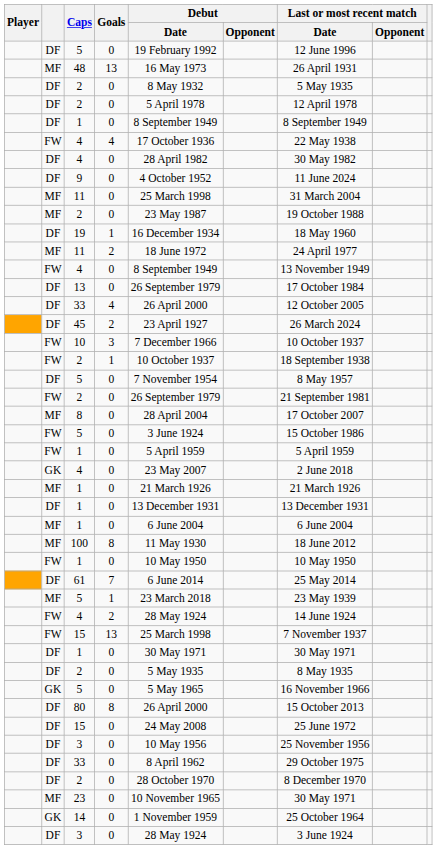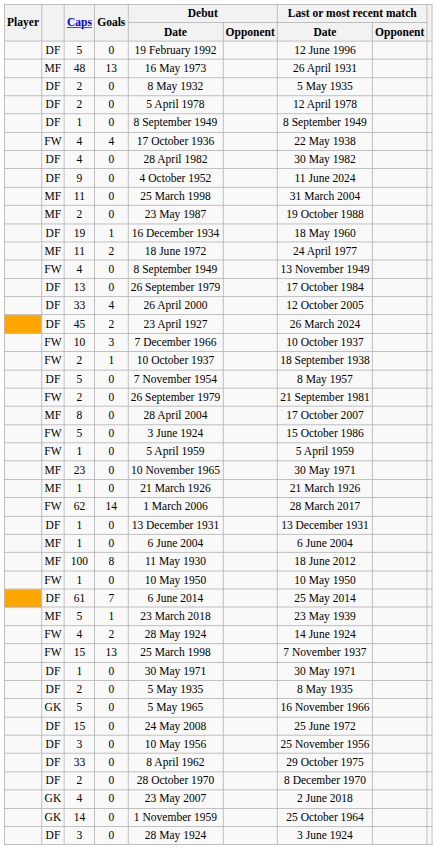rows swapped: GK / 4 <-> 23
+ row: FW | 62 | 14 | 1 March 2006 | 28 March 2017
- row: DF | 80 | 8 | 26 April 2000 | 15 October 2013
